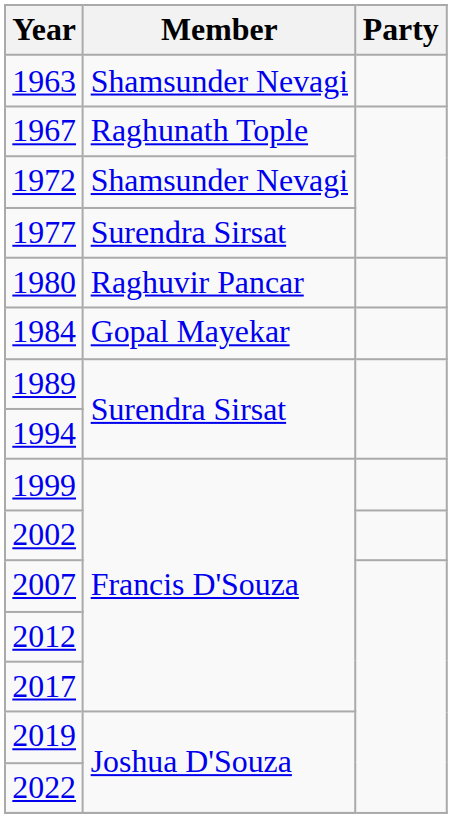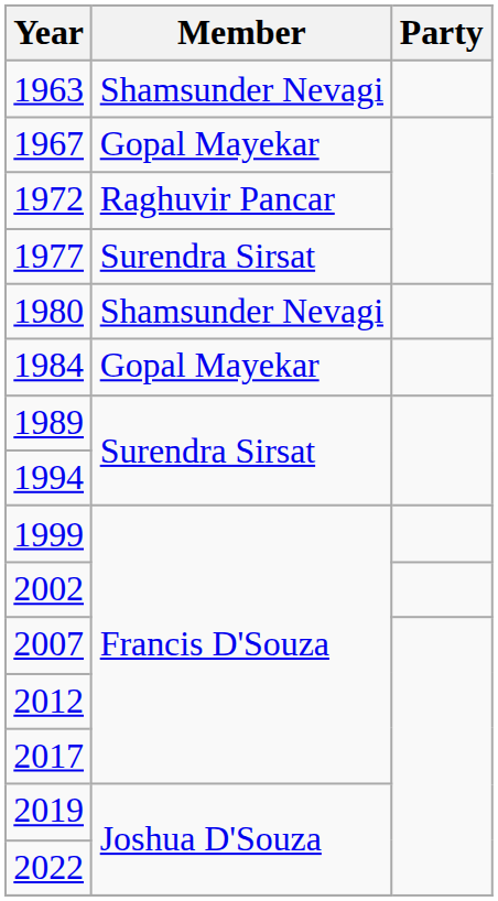1967 | Member: Raghunath Tople -> Gopal Mayekar
1972 | Member: Shamsunder Nevagi -> Raghuvir Pancar
1980 | Member: Raghuvir Pancar -> Shamsunder Nevagi
